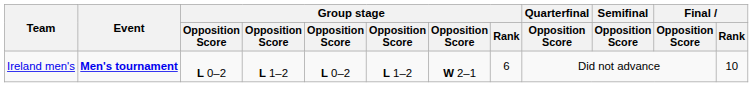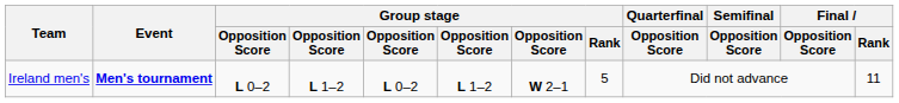Ireland men's | Group stage / Rank: 6 -> 5
Ireland men's | Final / Rank: 10 -> 11
